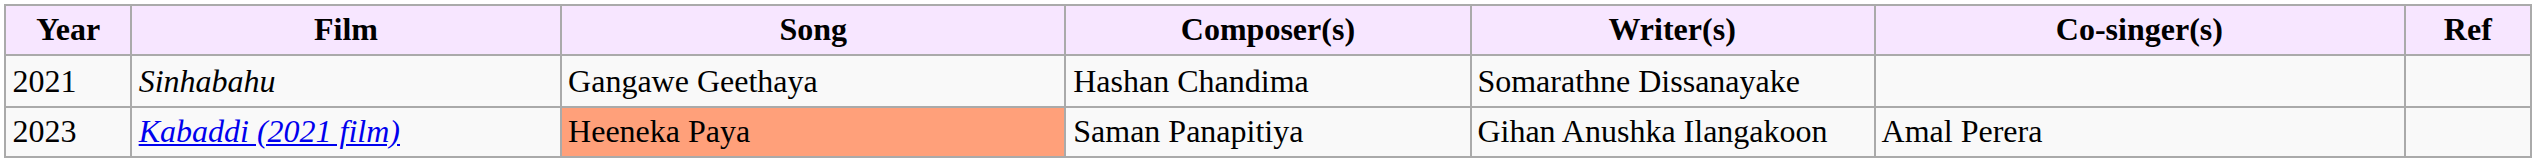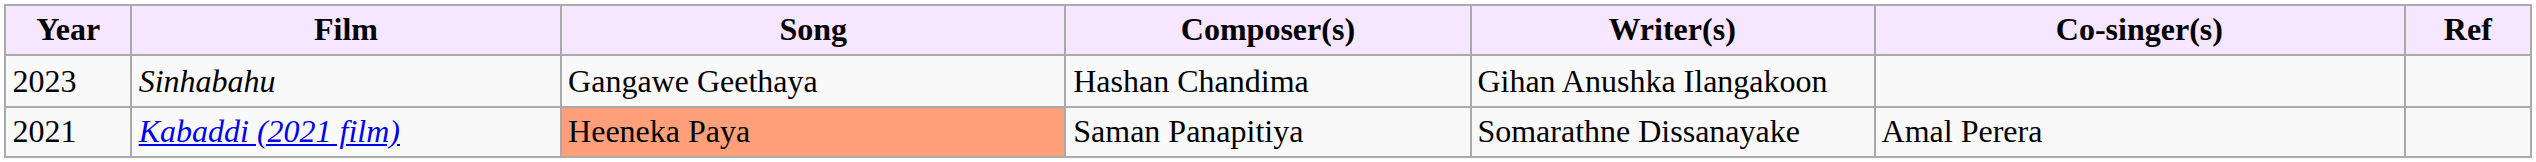Sinhabahu | Year: 2021 -> 2023
Sinhabahu | Writer(s): Somarathne Dissanayake -> Gihan Anushka Ilangakoon
Kabaddi (2021 film) | Year: 2023 -> 2021
Kabaddi (2021 film) | Writer(s): Gihan Anushka Ilangakoon -> Somarathne Dissanayake
